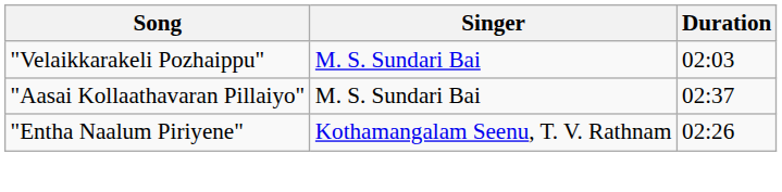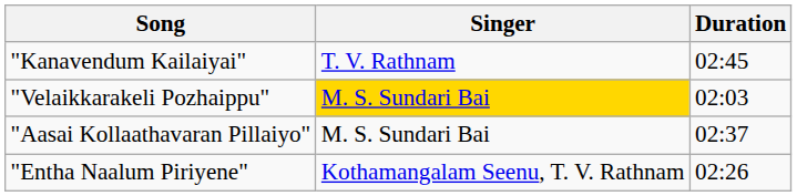+ row: "Kanavendum Kailaiyai" | T. V. Rathnam | 02:45
"Velaikkarakeli Pozhaippu" | Singer: no background -> gold background
